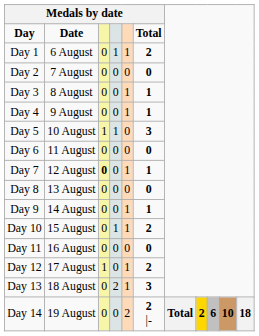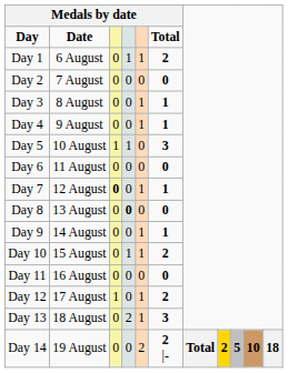Day 8 | column 4: normal -> bold
Day 14 | column 10: 6 -> 5
